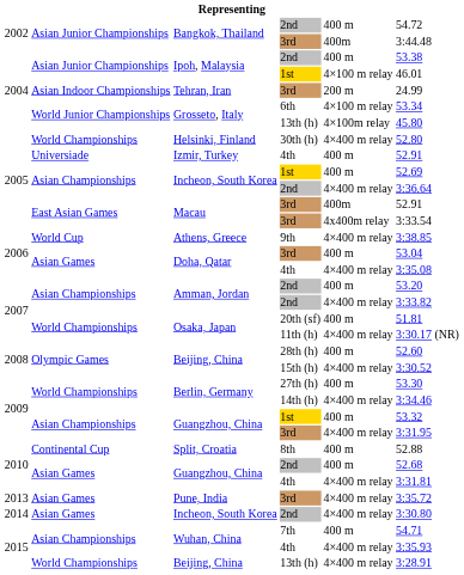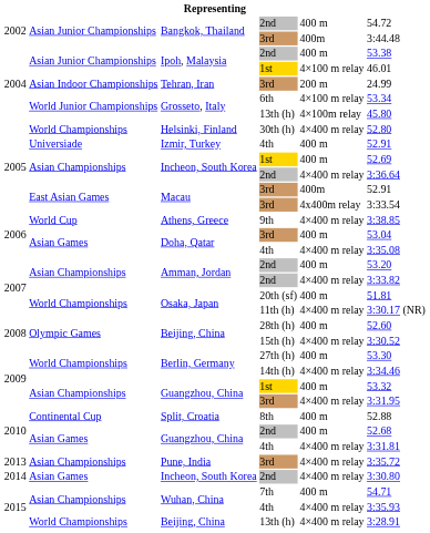Pune, India | column 2: Asian Games -> Asian Championships
